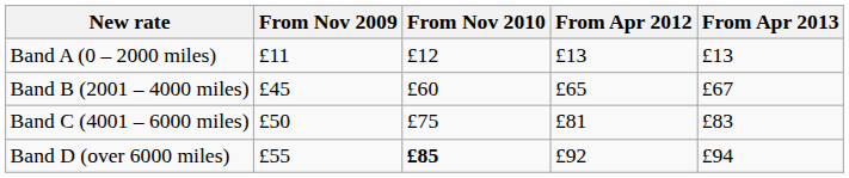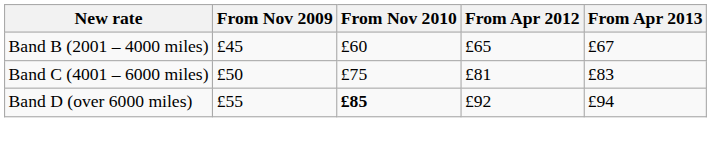- row: Band A (0 – 2000 miles) | £11 | £12 | £13 | £13
